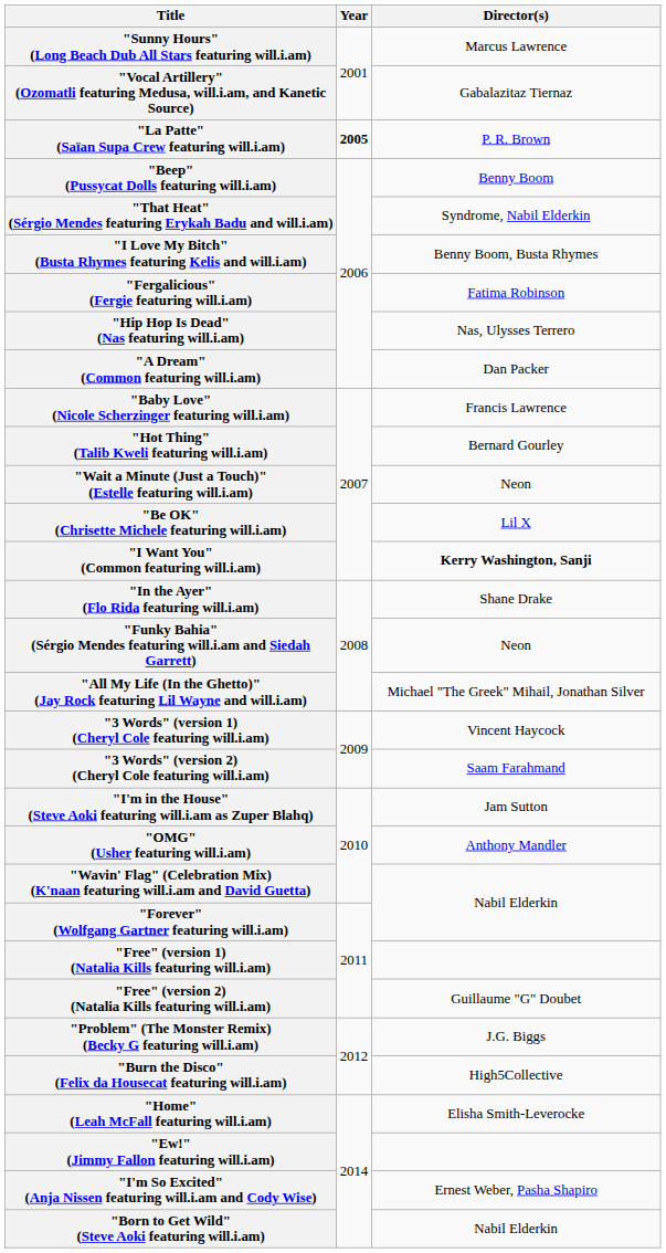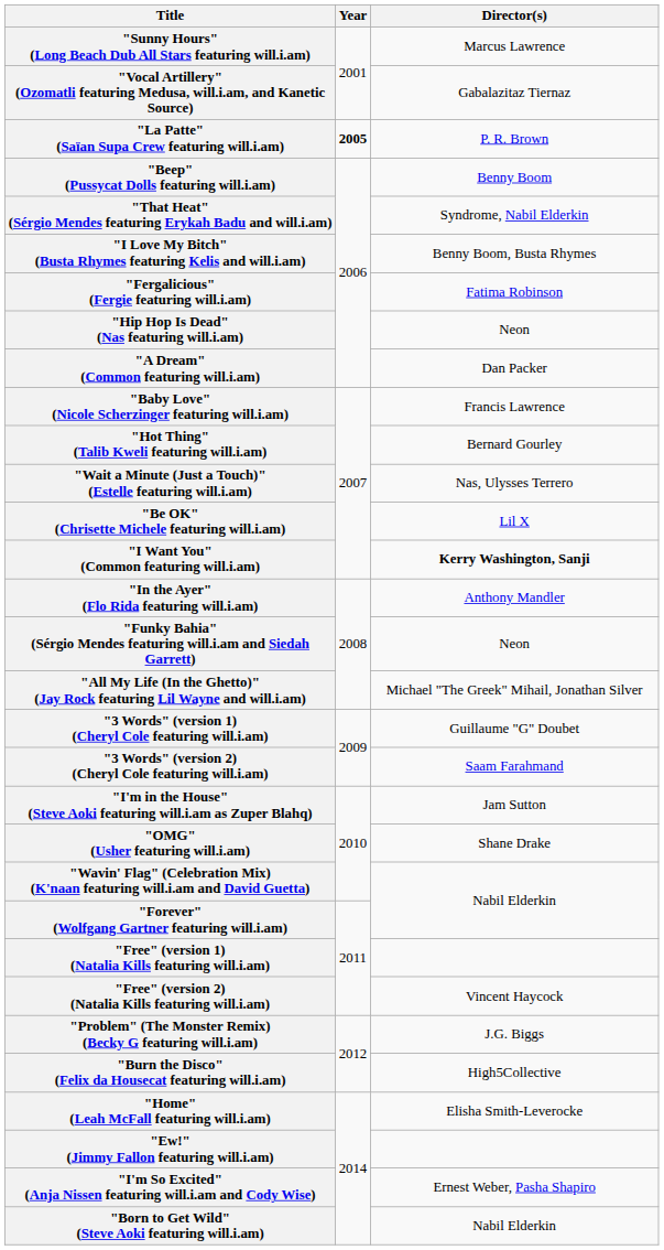"Hip Hop Is Dead" (Nas featuring will.i.am) | Director(s): Nas, Ulysses Terrero -> Neon
"Wait a Minute (Just a Touch)" (Estelle featuring will.i.am) | Director(s): Neon -> Nas, Ulysses Terrero
"In the Ayer" (Flo Rida featuring will.i.am) | Director(s): Shane Drake -> Anthony Mandler
"3 Words" (version 1) (Cheryl Cole featuring will.i.am) | Director(s): Vincent Haycock -> Guillaume "G" Doubet
"OMG" (Usher featuring will.i.am) | Director(s): Anthony Mandler -> Shane Drake
"Free" (version 2) (Natalia Kills featuring will.i.am) | Director(s): Guillaume "G" Doubet -> Vincent Haycock
